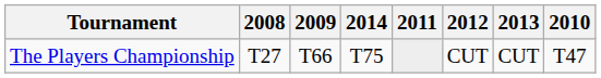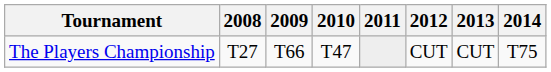columns swapped: 2010 <-> 2014
